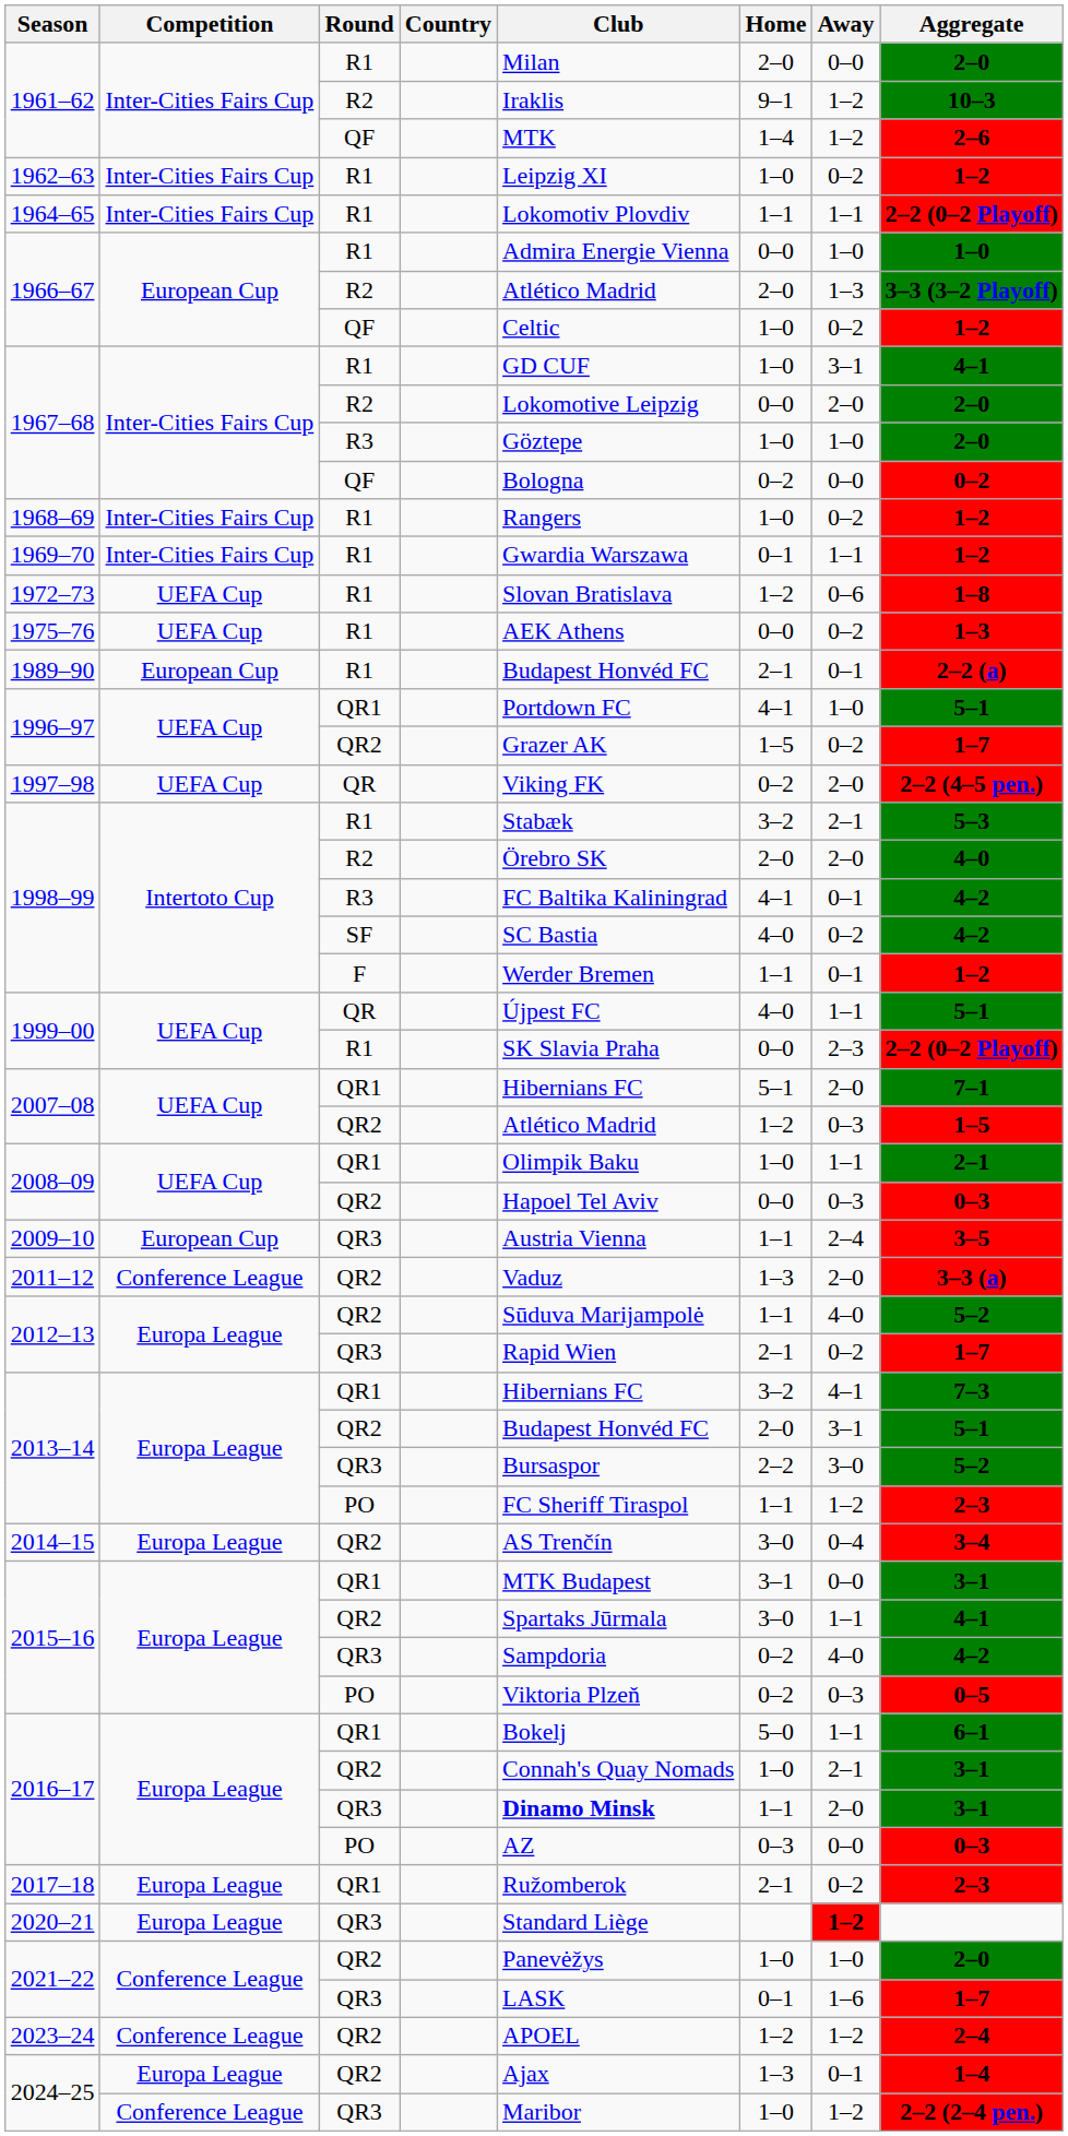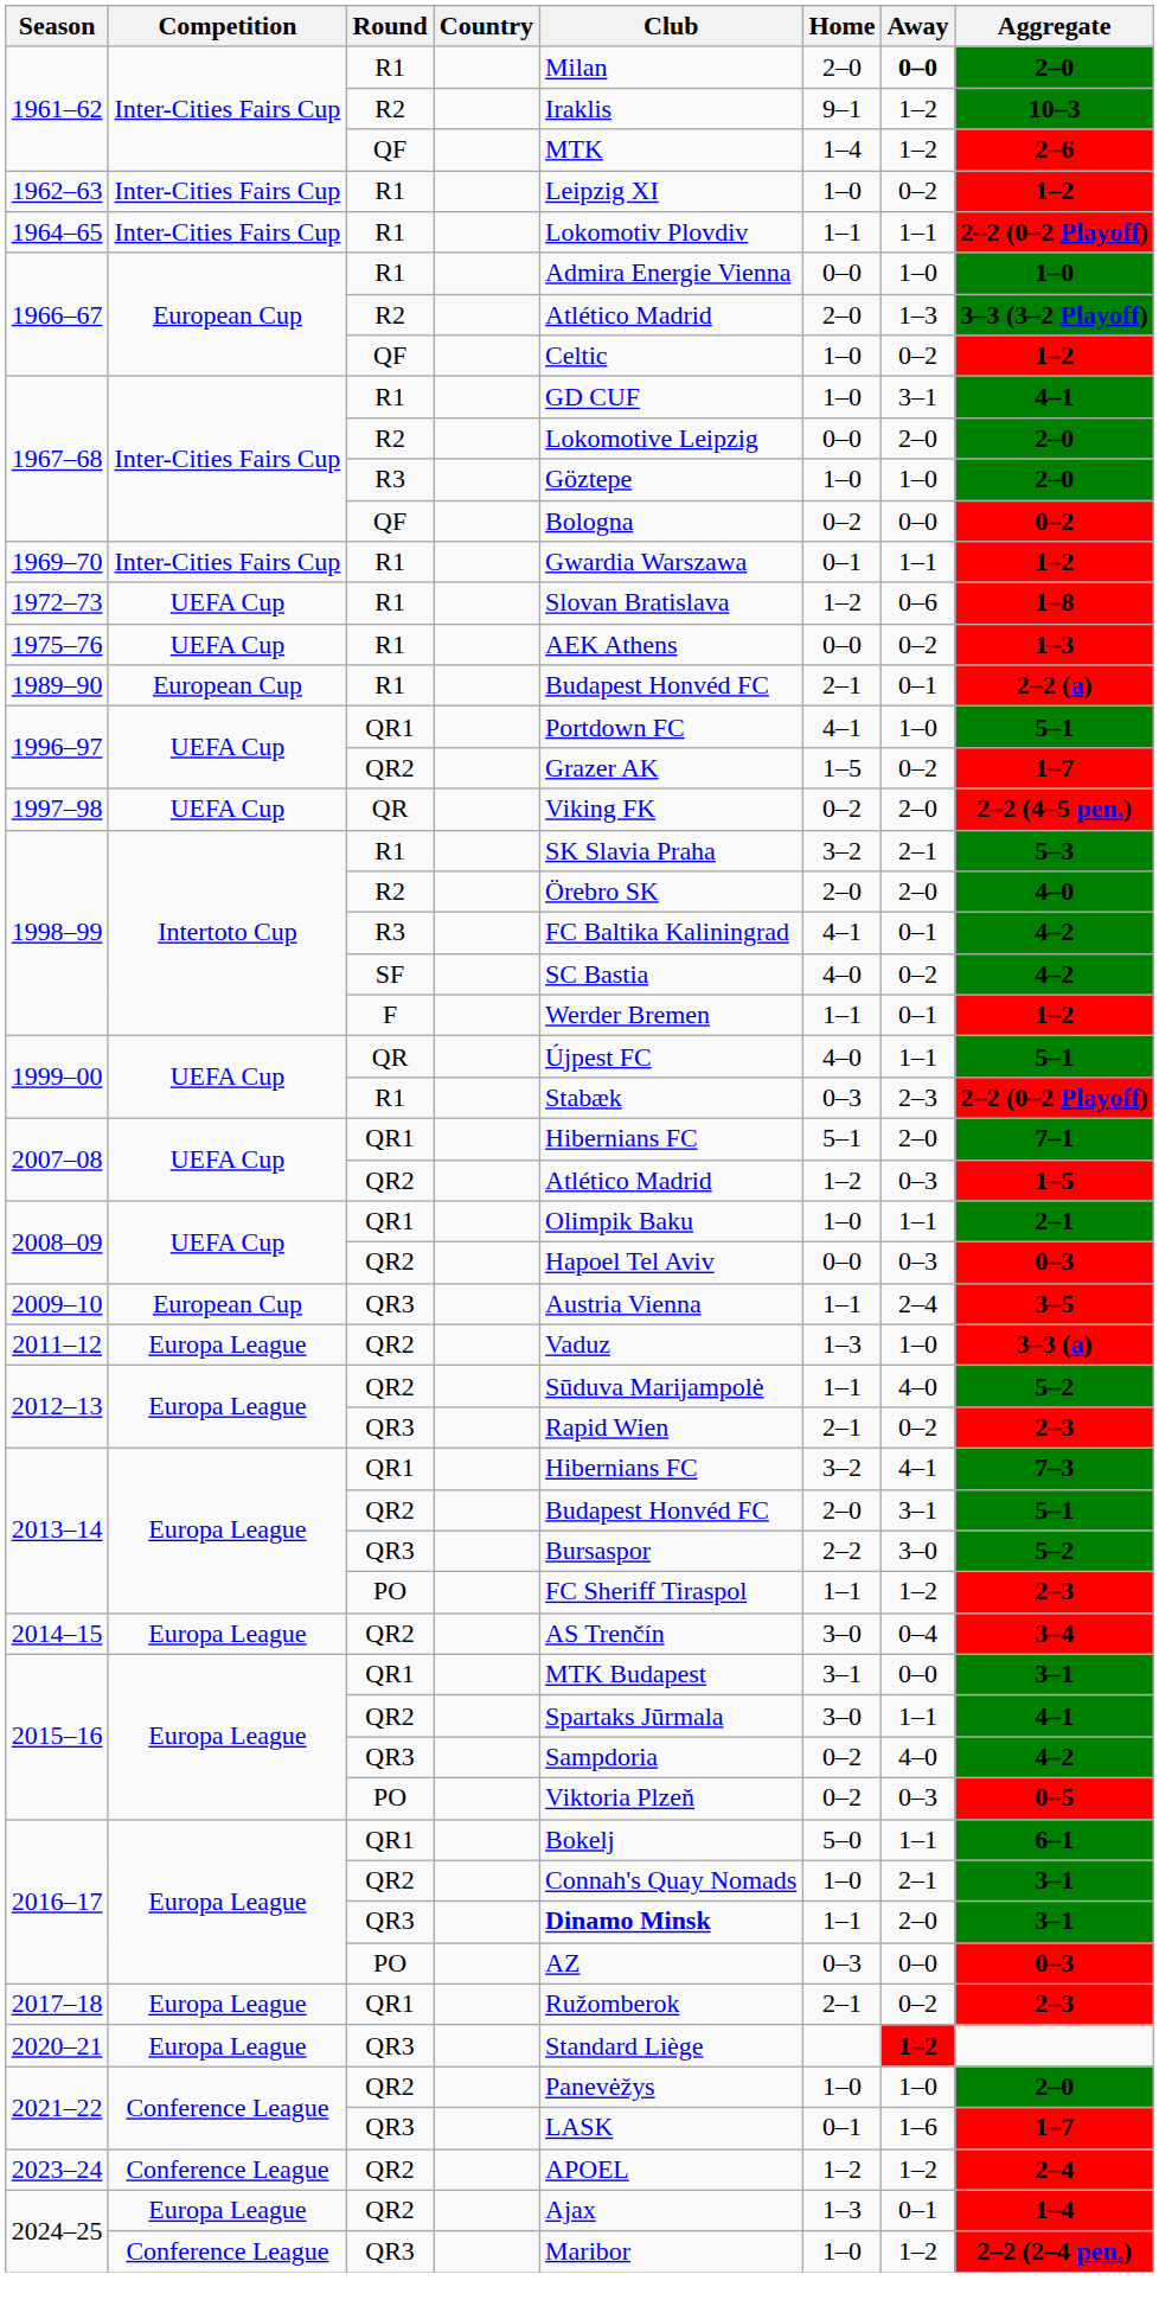1961–62 / R1 | Away: normal -> bold
- row: 1968–69 | Inter-Cities Fairs Cup | R1 | Rangers | 1–0 | 0–2 | 1–2
1998–99 / R1 | Club: Stabæk -> SK Slavia Praha
1999–00 / R1 | Club: SK Slavia Praha -> Stabæk
1999–00 / R1 | Home: 0–0 -> 0–3
2011–12 | Competition: Conference League -> Europa League
2011–12 | Away: 2–0 -> 1–0
2012–13 / QR3 | Aggregate: 1–7 -> 2–3
